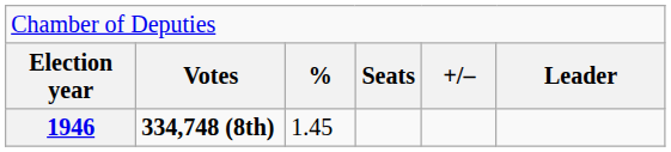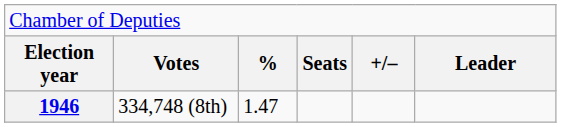1946 | column 2: bold -> normal
1946 | column 3: 1.45 -> 1.47
